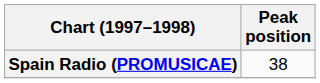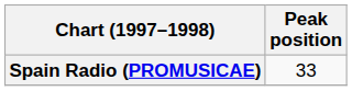Spain Radio (PROMUSICAE) | Peak position: 38 -> 33
